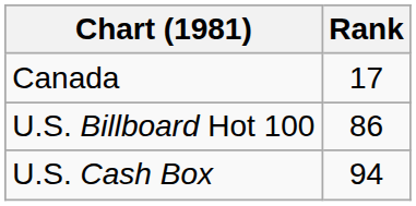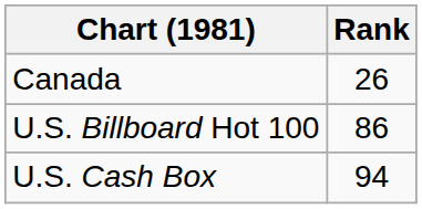Canada | Rank: 17 -> 26
